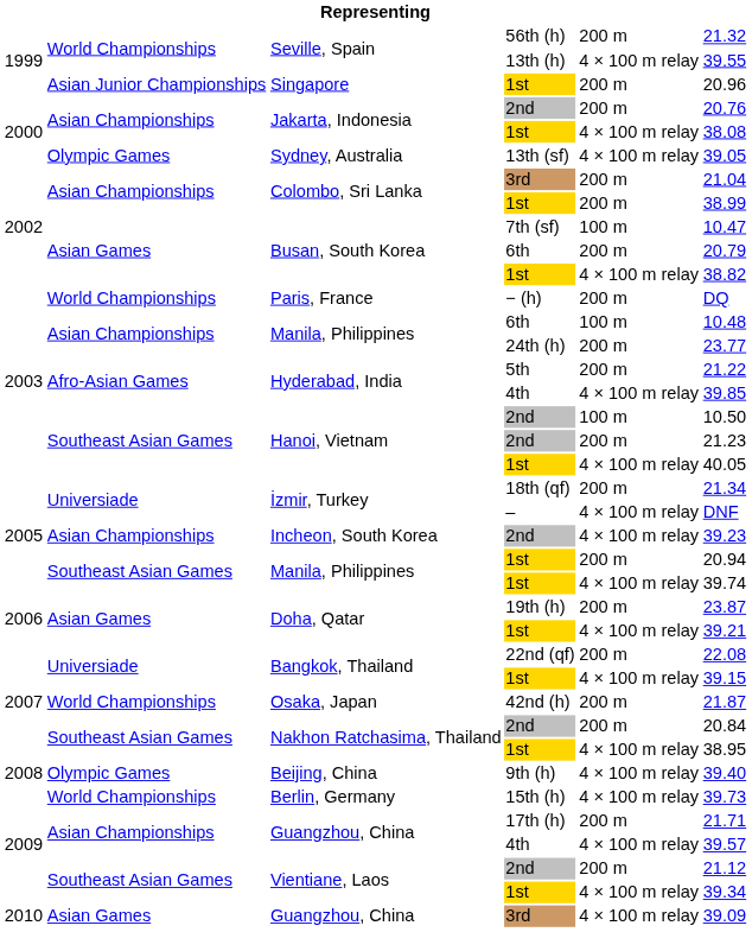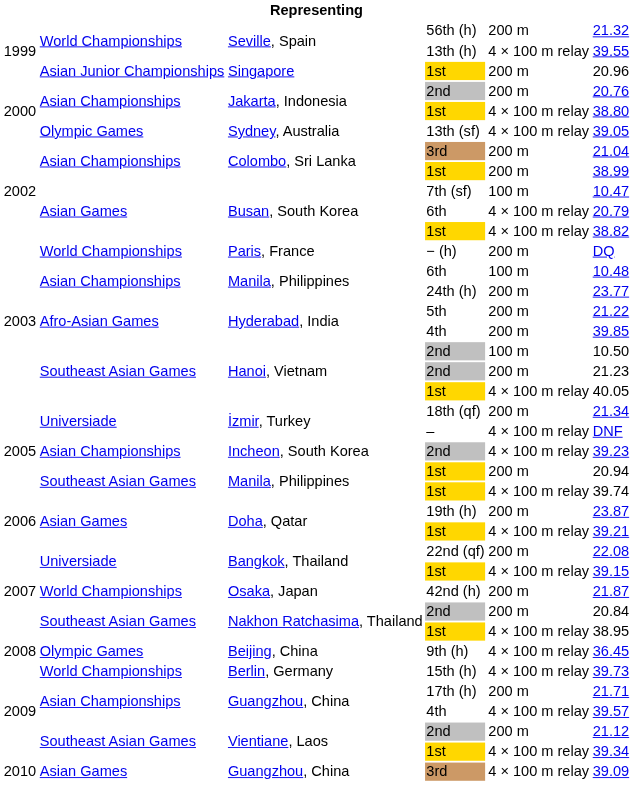Jakarta, Indonesia / 1st | column 6: 38.08 -> 38.80
Busan, South Korea / 6th | column 5: 200 m -> 4 × 100 m relay
Hyderabad, India / 4th | column 5: 4 × 100 m relay -> 200 m
Beijing, China | column 6: 39.40 -> 36.45
